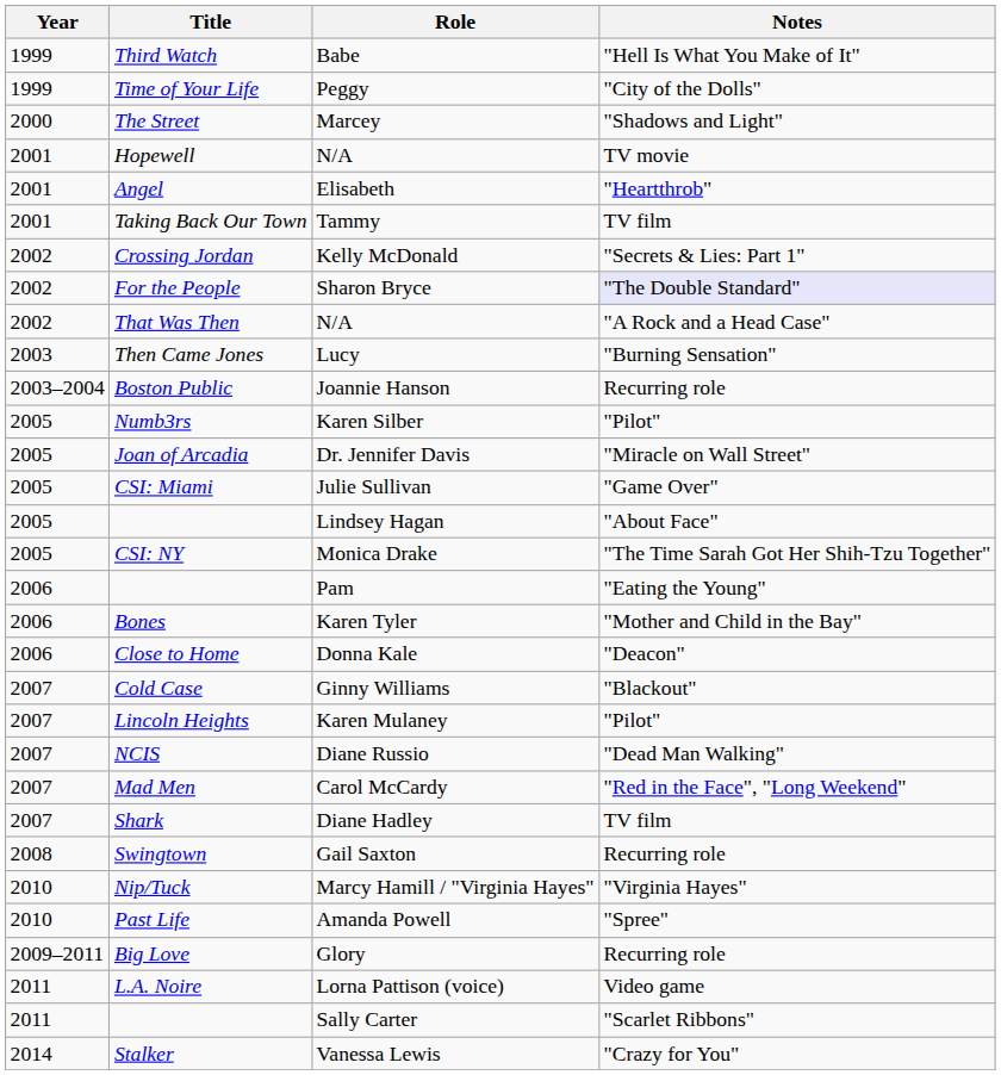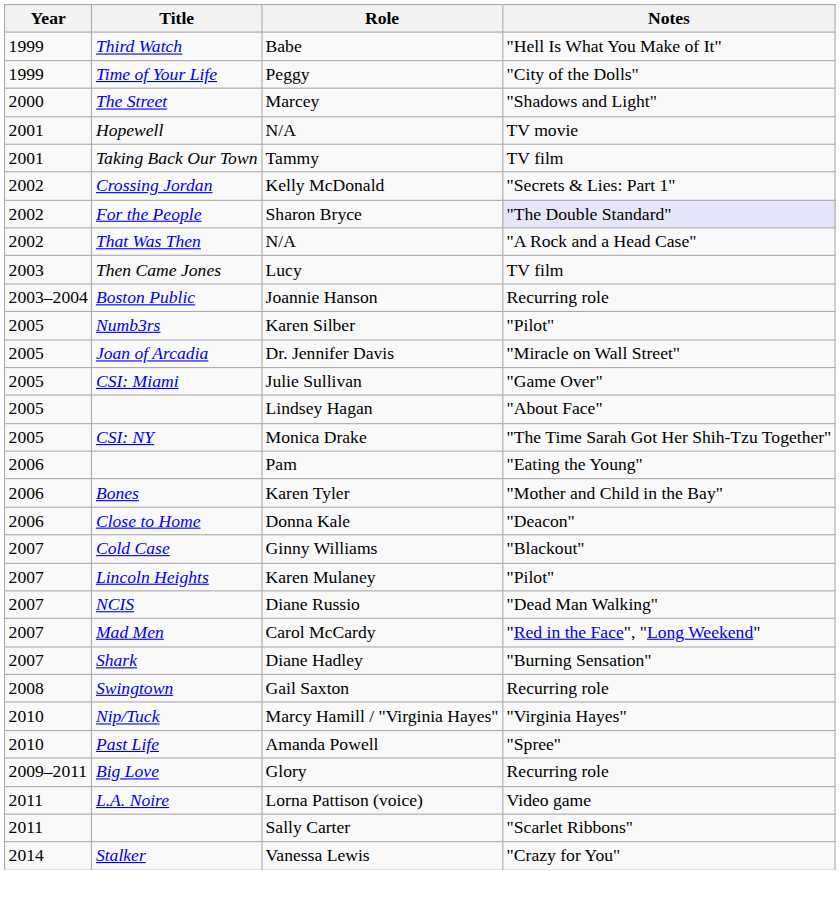- row: 2001 | Angel | Elisabeth | "Heartthrob"
Lucy | Notes: "Burning Sensation" -> TV film
Diane Hadley | Notes: TV film -> "Burning Sensation"
